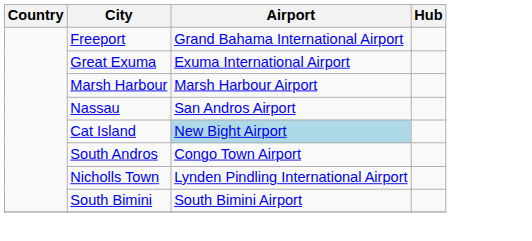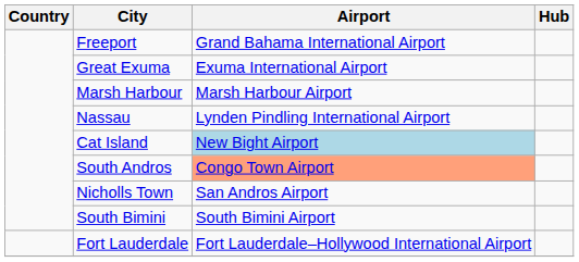Nassau | Airport: San Andros Airport -> Lynden Pindling International Airport
South Andros | Airport: no background -> lightsalmon background
Nicholls Town | Airport: Lynden Pindling International Airport -> San Andros Airport
+ row: Fort Lauderdale | Fort Lauderdale–Hollywood International Airport
